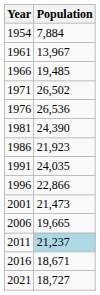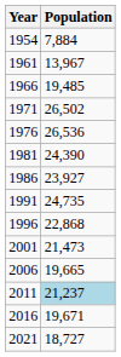1986 | Population: 21,923 -> 23,927
1991 | Population: 24,035 -> 24,735
1996 | Population: 22,866 -> 22,868
2016 | Population: 18,671 -> 19,671
